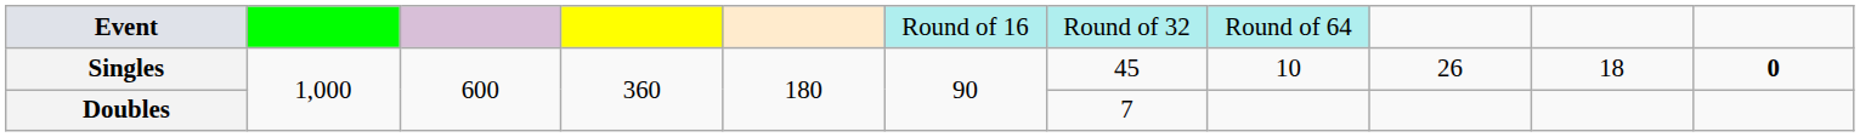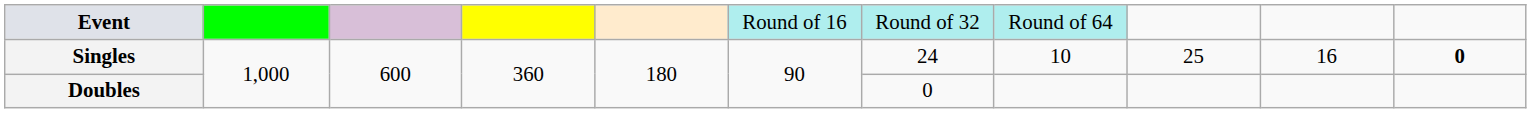Singles | column 7: 45 -> 24
Singles | column 9: 26 -> 25
Singles | column 10: 18 -> 16
Doubles | column 7: 7 -> 0
